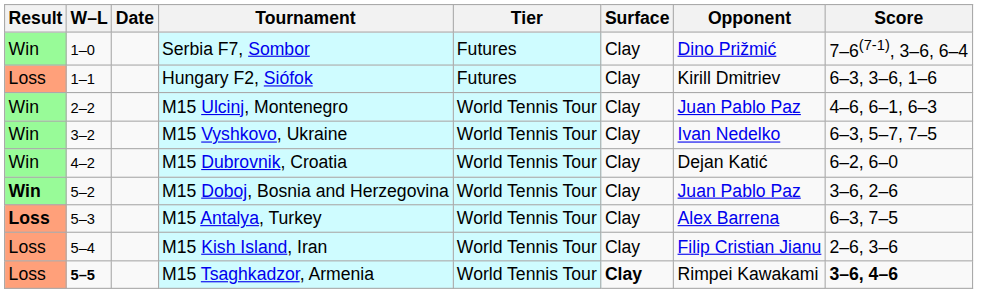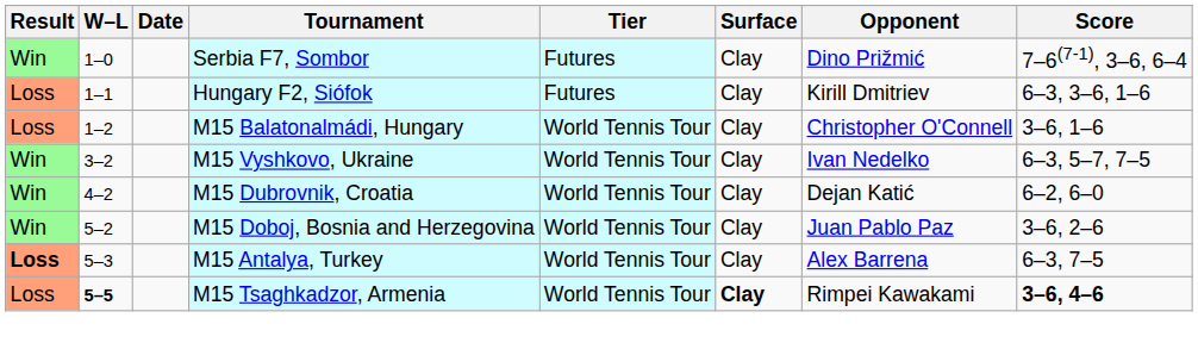+ row: Loss | 1–2 | M15 Balatonalmádi, Hungary | World Tennis Tour | Clay | Christopher O'Connell | 3–6, 1–6
- row: Win | 2–2 | M15 Ulcinj, Montenegro | World Tennis Tour | Clay | Juan Pablo Paz | 4–6, 6–1, 6–3
M15 Doboj, Bosnia and Herzegovina | Result: bold -> normal
- row: Loss | 5–4 | M15 Kish Island, Iran | World Tennis Tour | Clay | Filip Cristian Jianu | 2–6, 3–6
